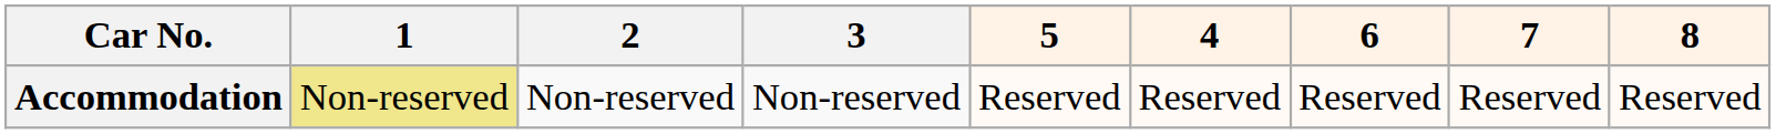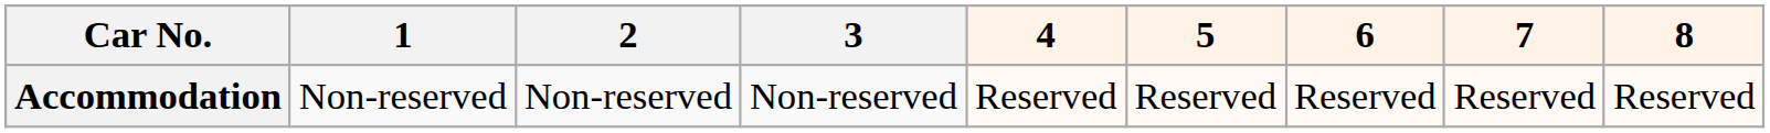columns swapped: 4 <-> 5
Accommodation | 1: khaki background -> no background
